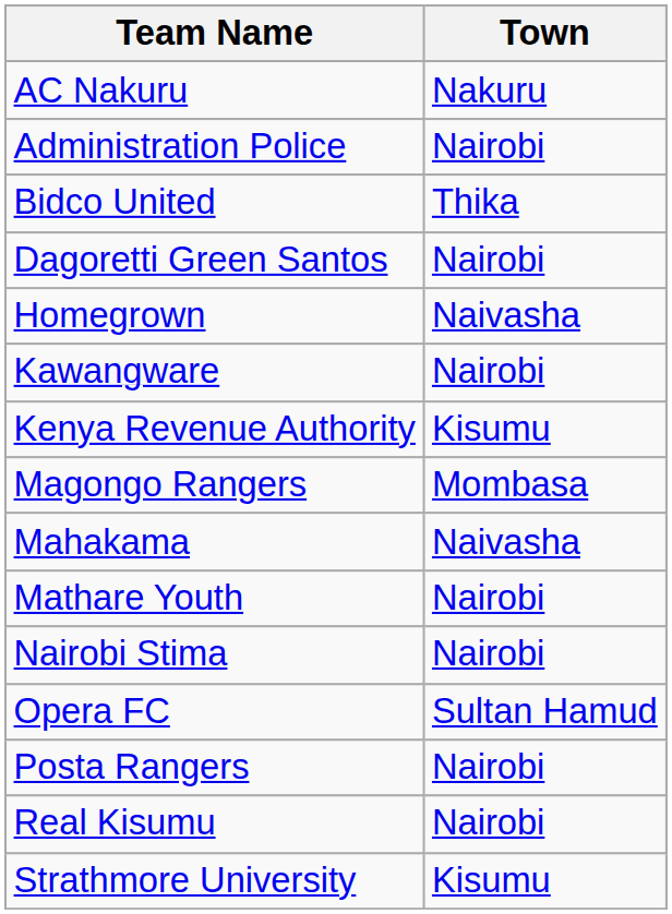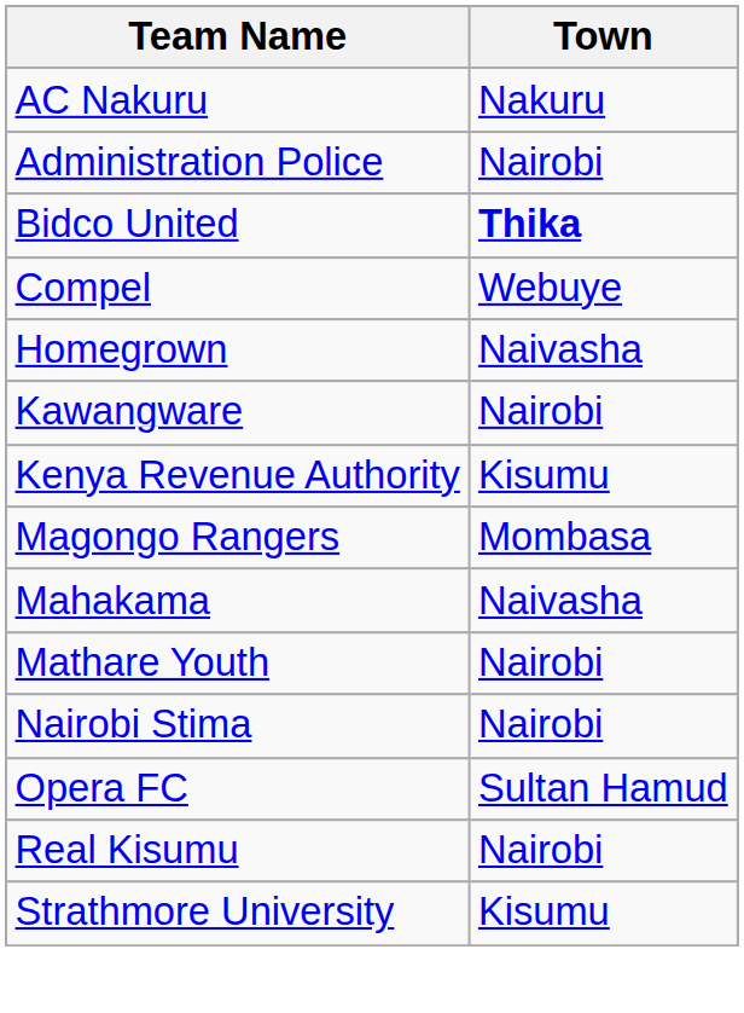Bidco United | Town: normal -> bold
+ row: Compel | Webuye
- row: Dagoretti Green Santos | Nairobi
- row: Posta Rangers | Nairobi
